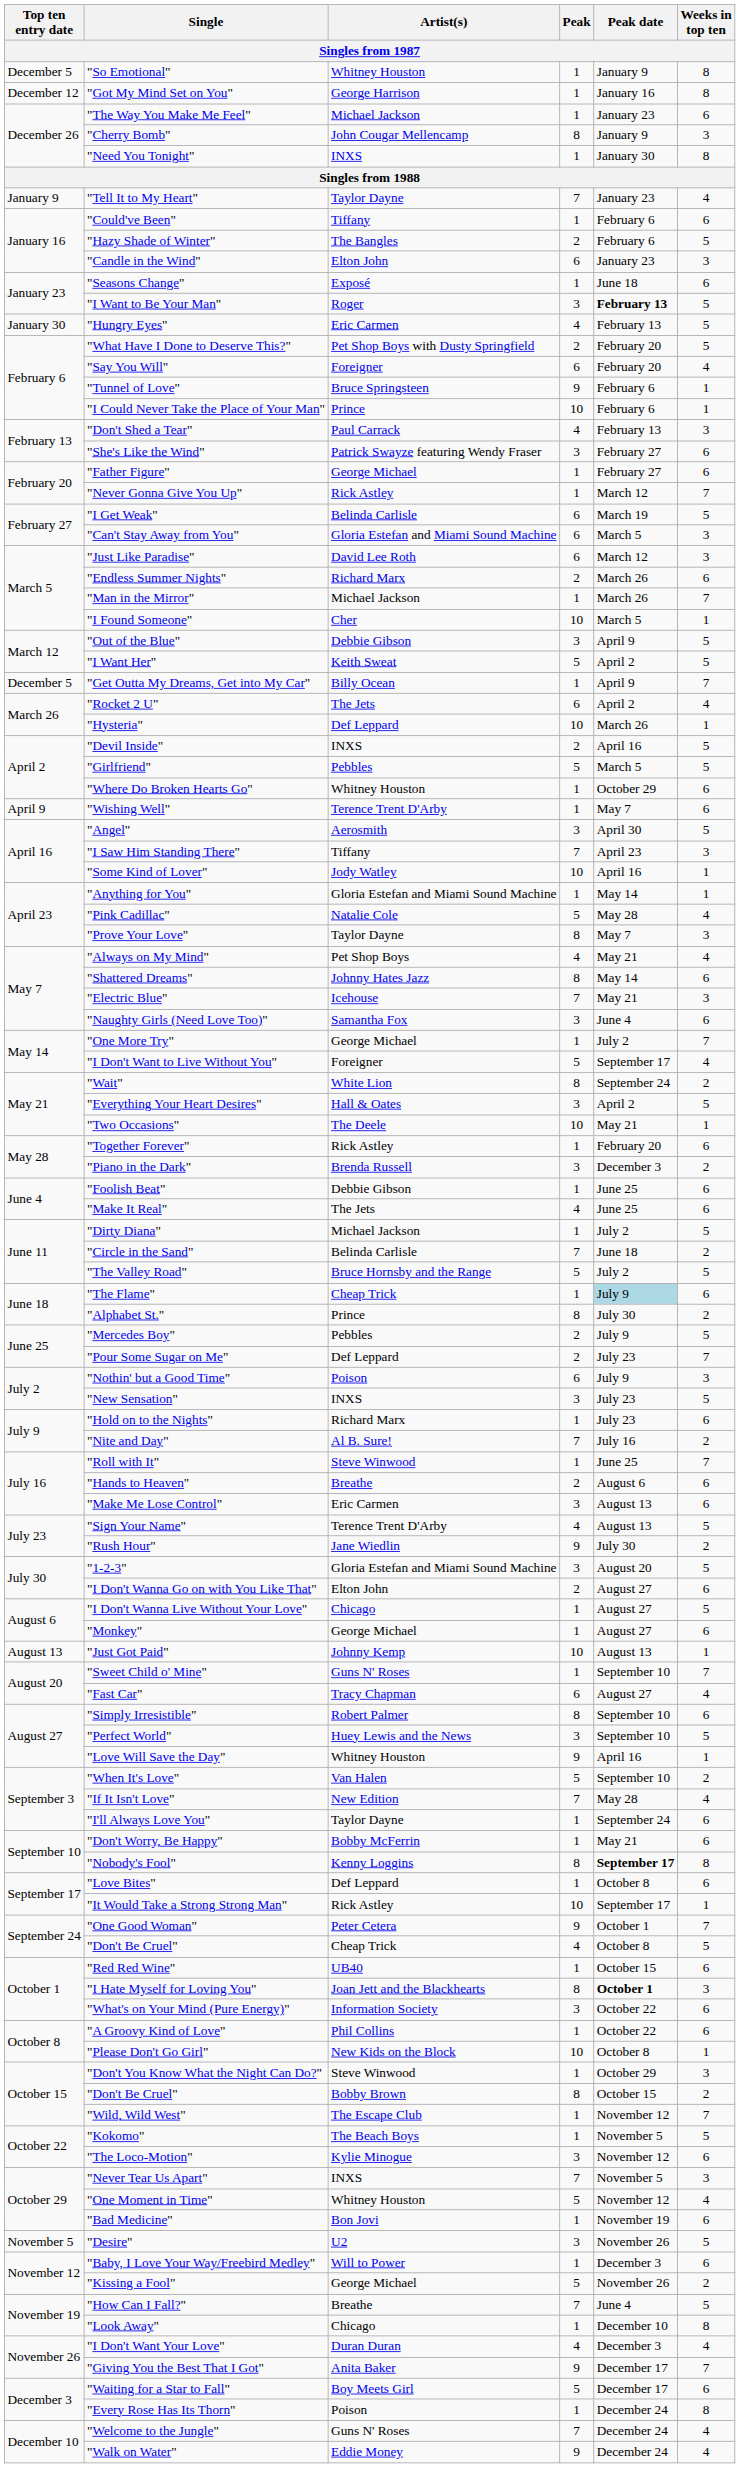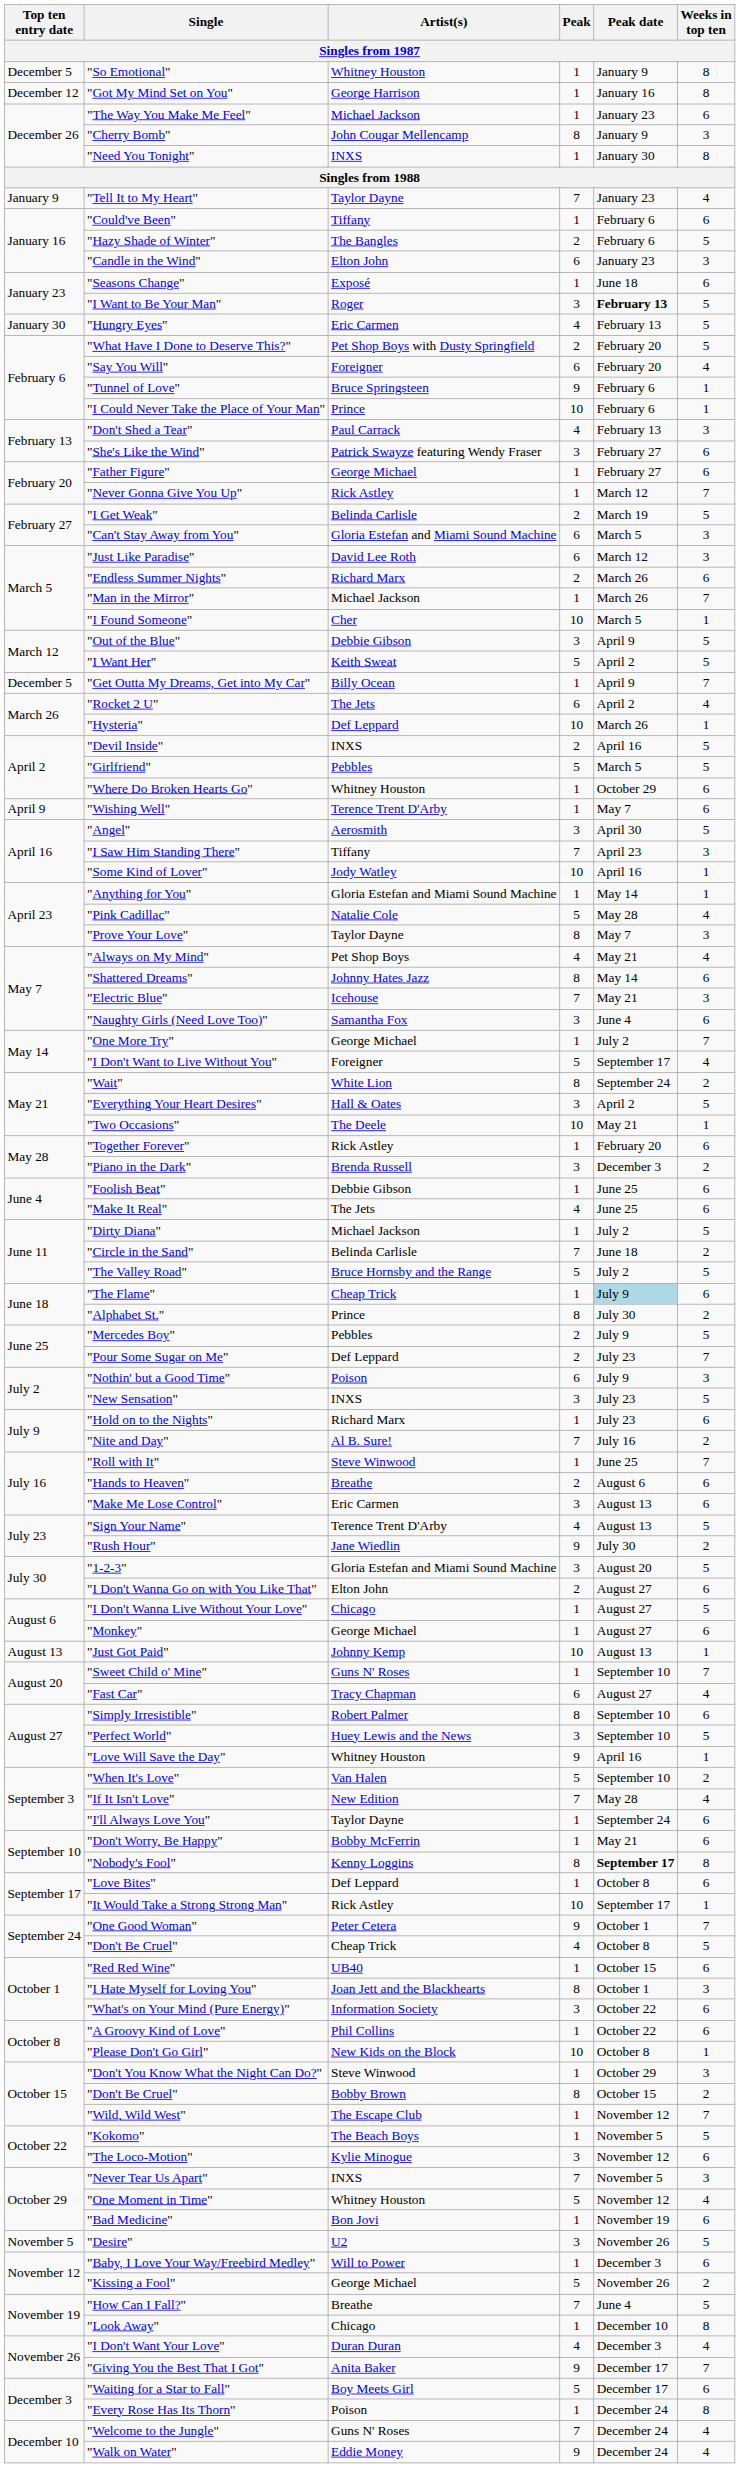"I Get Weak" | Peak: 6 -> 2
"I Hate Myself for Loving You" | Peak date: bold -> normal
